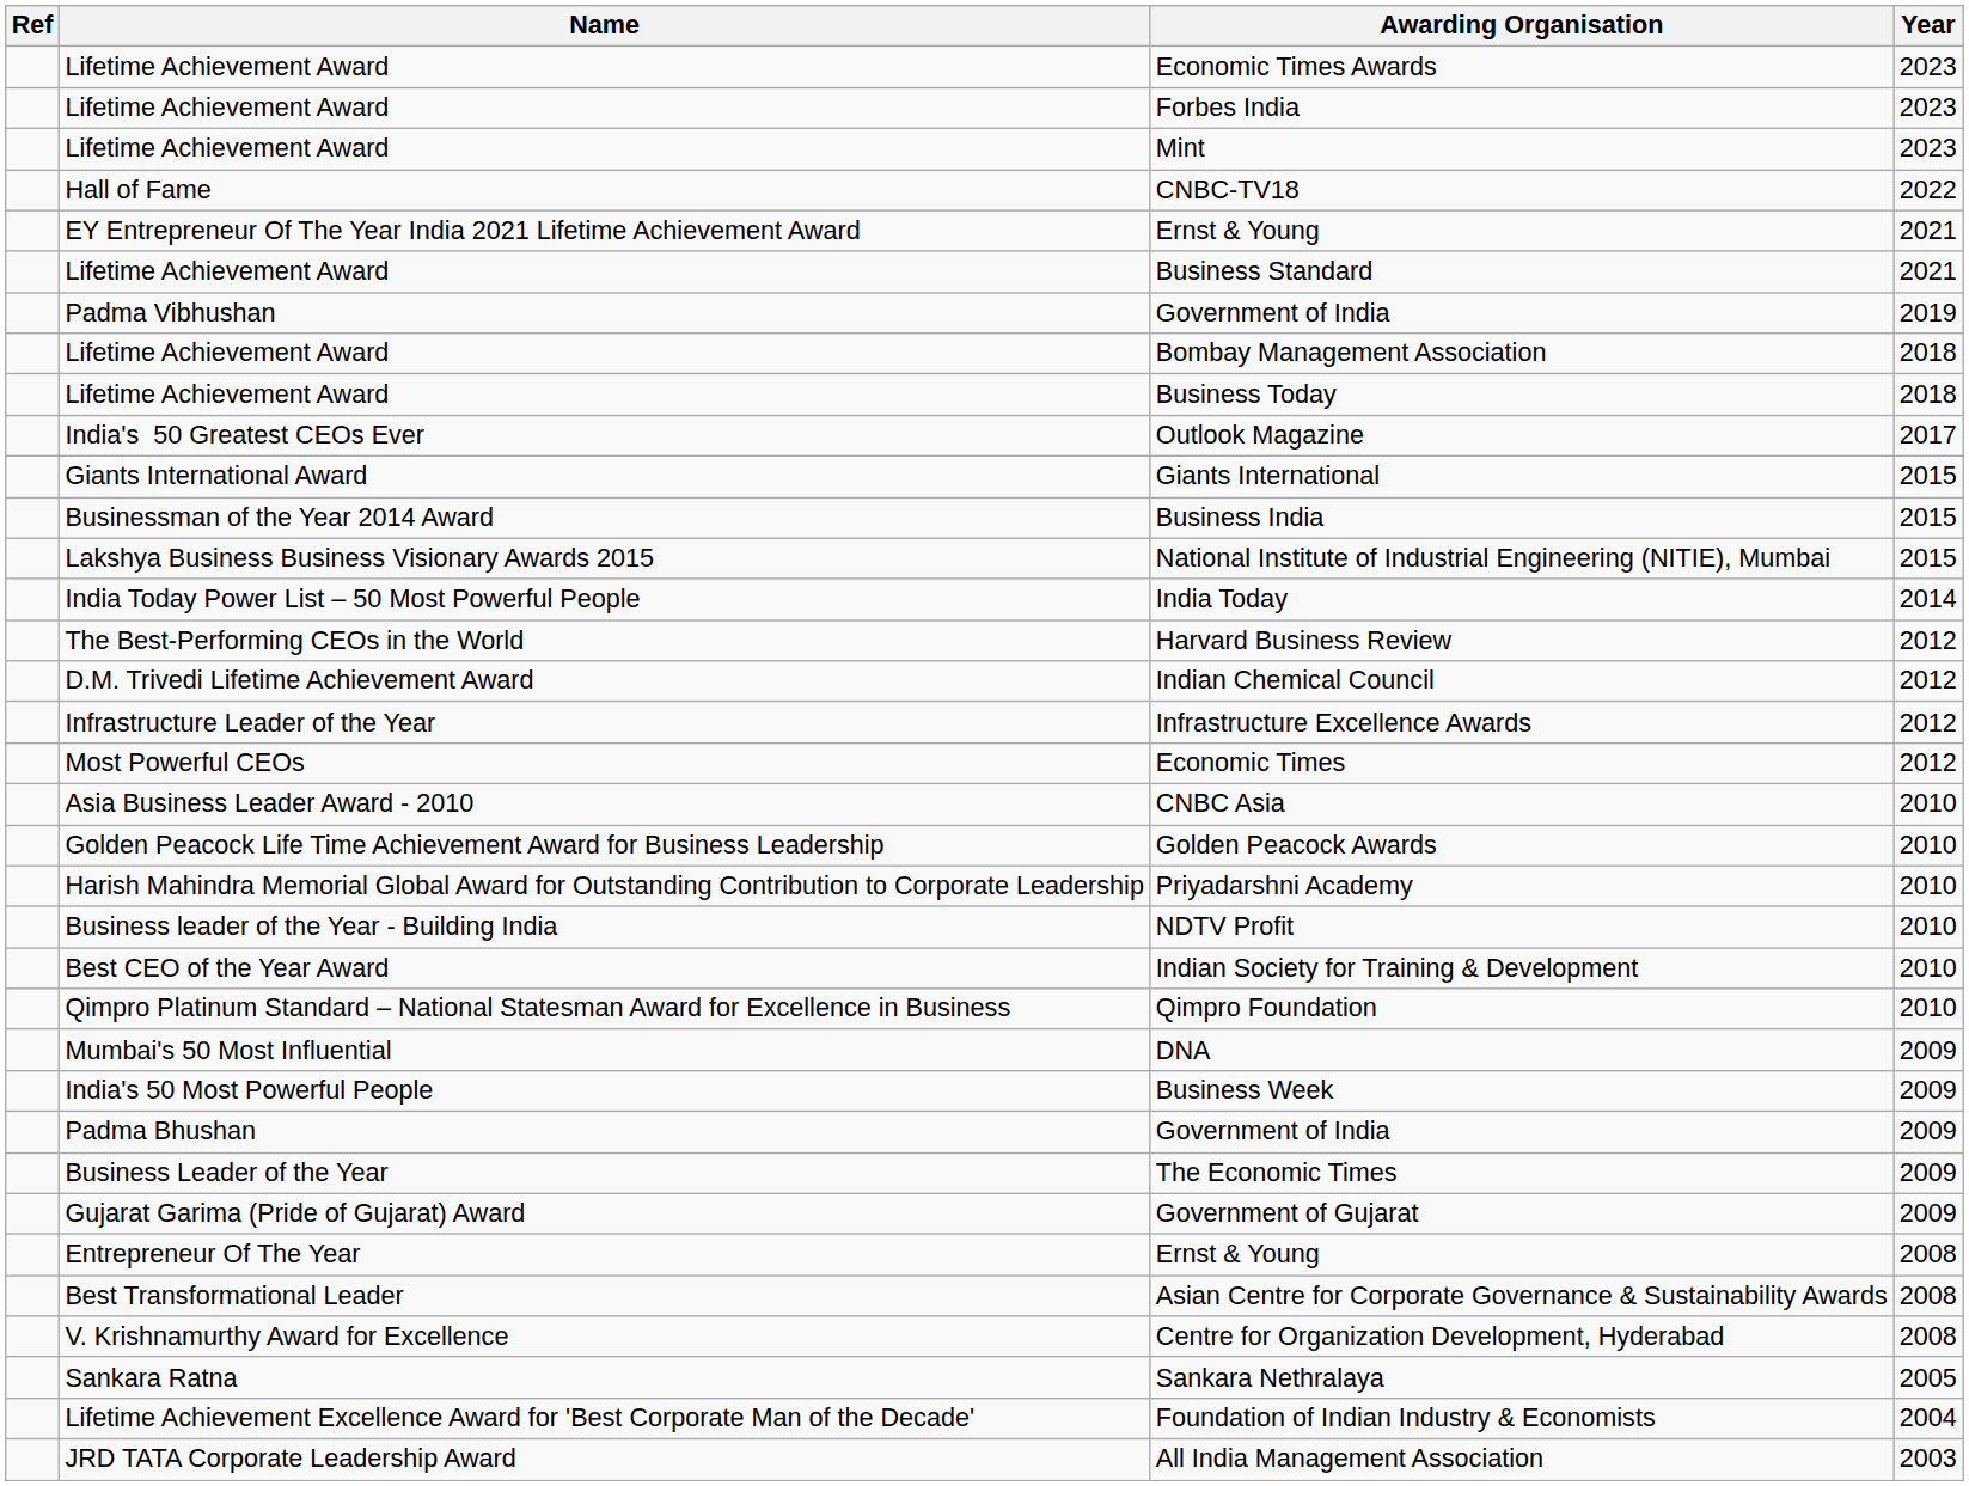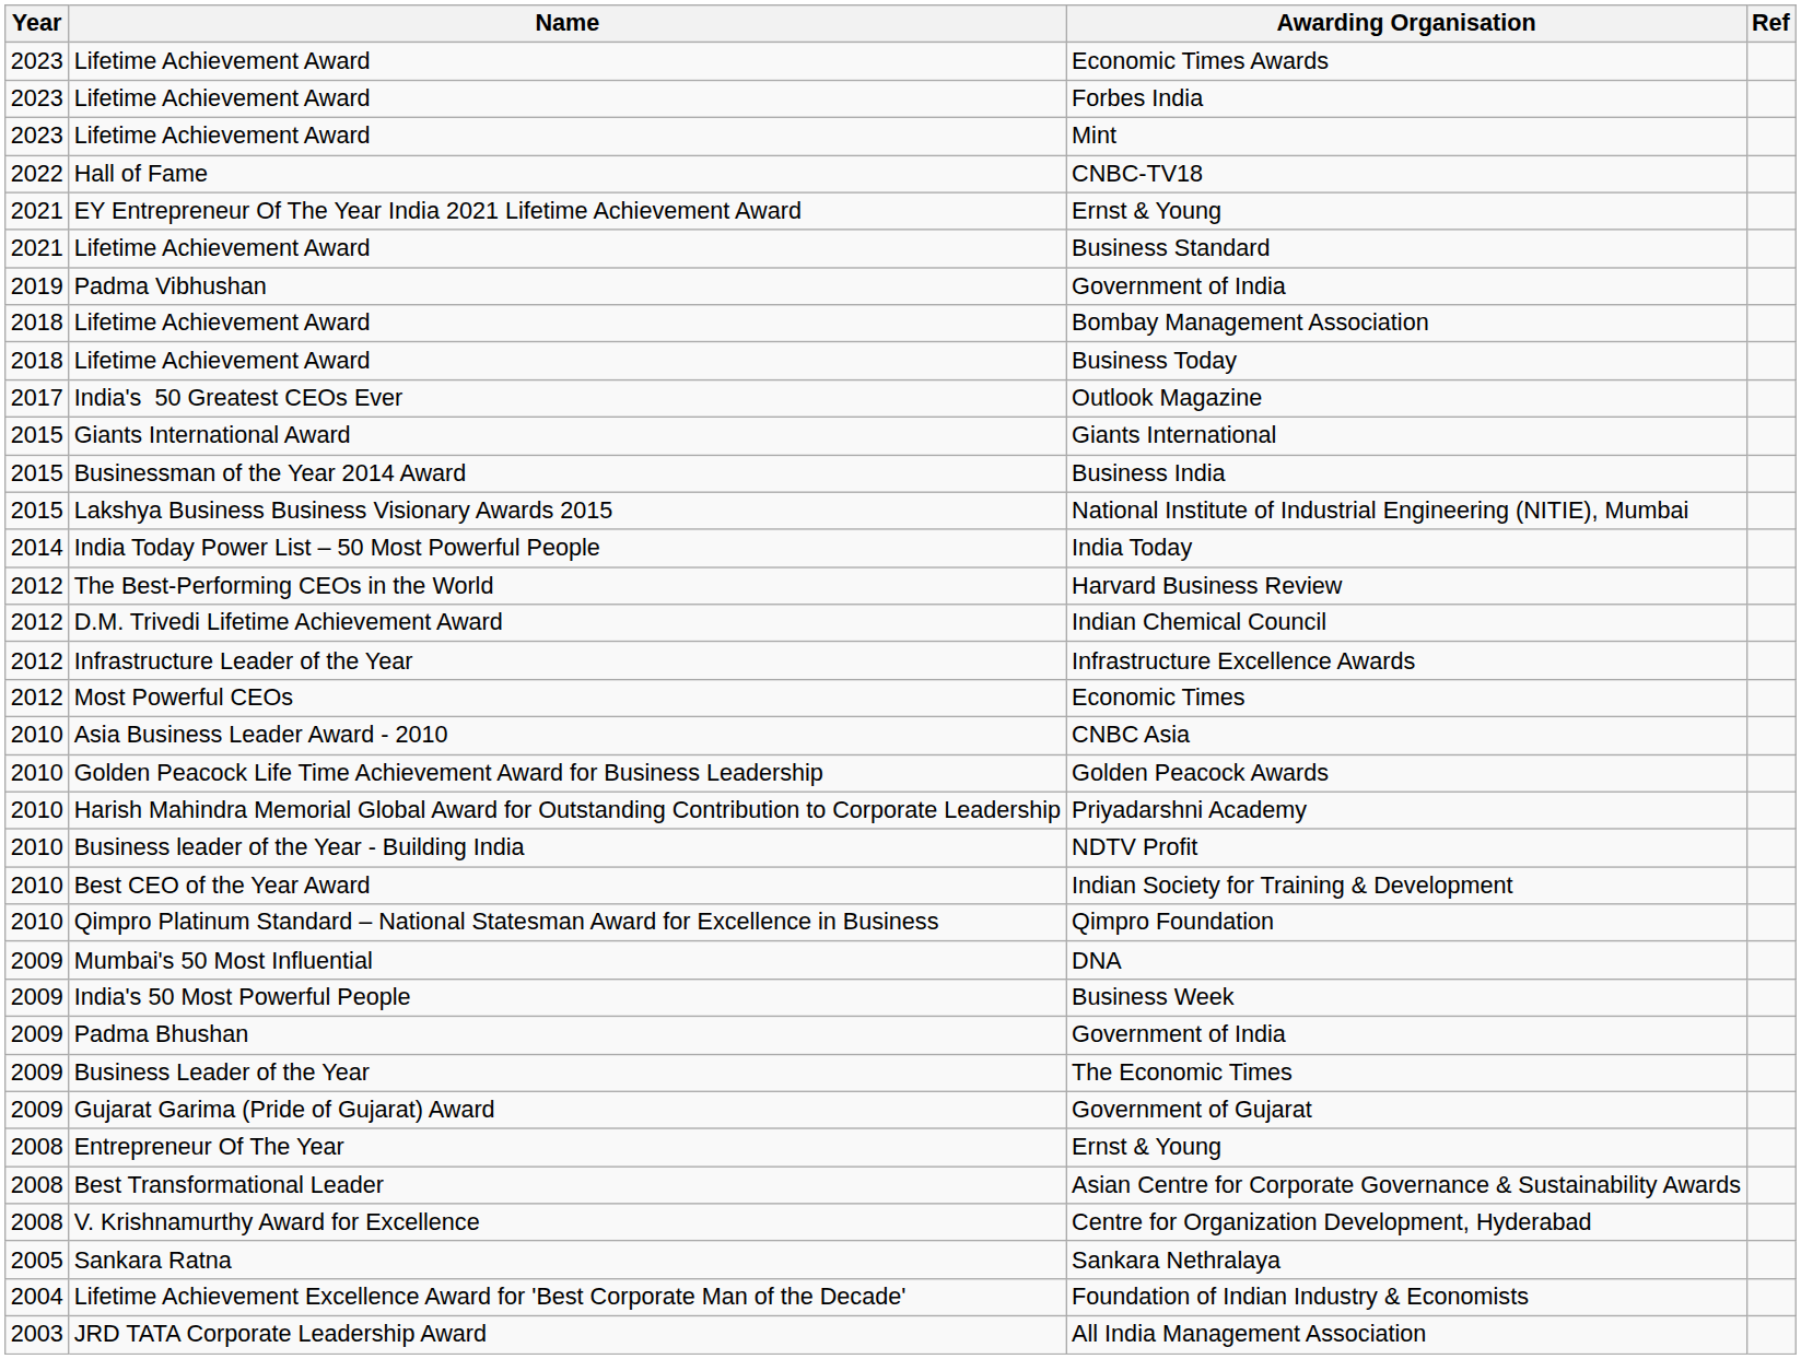columns swapped: Year <-> Ref
